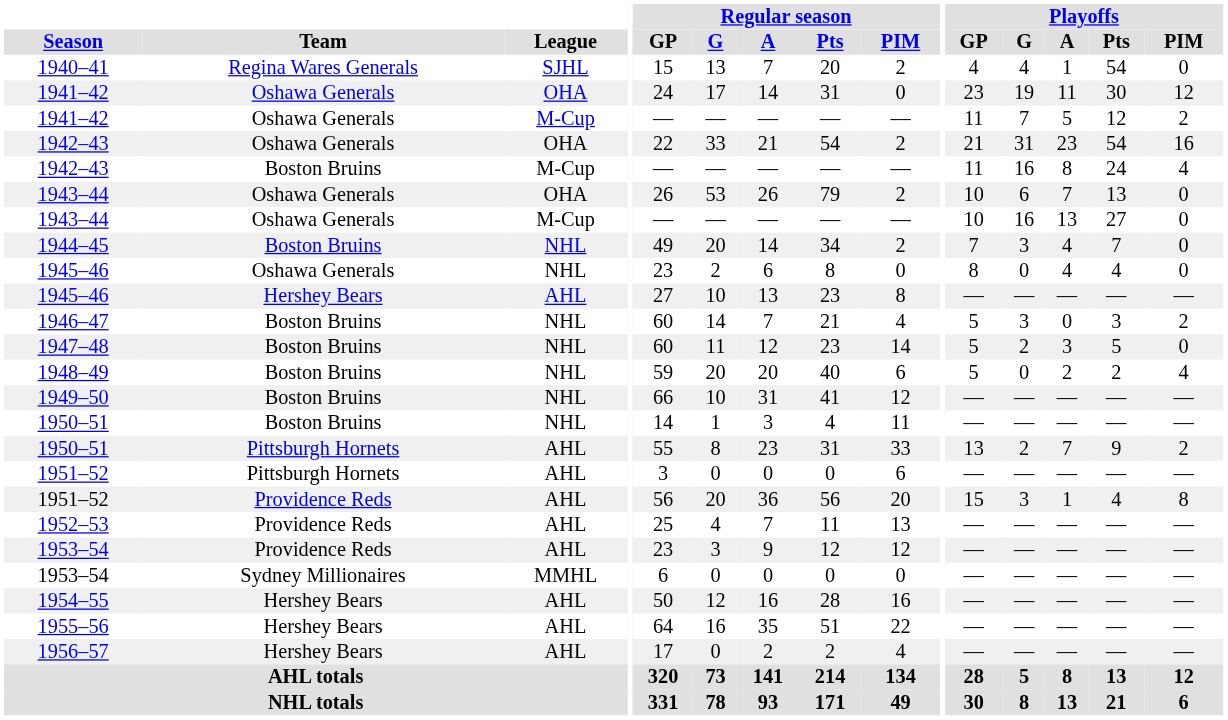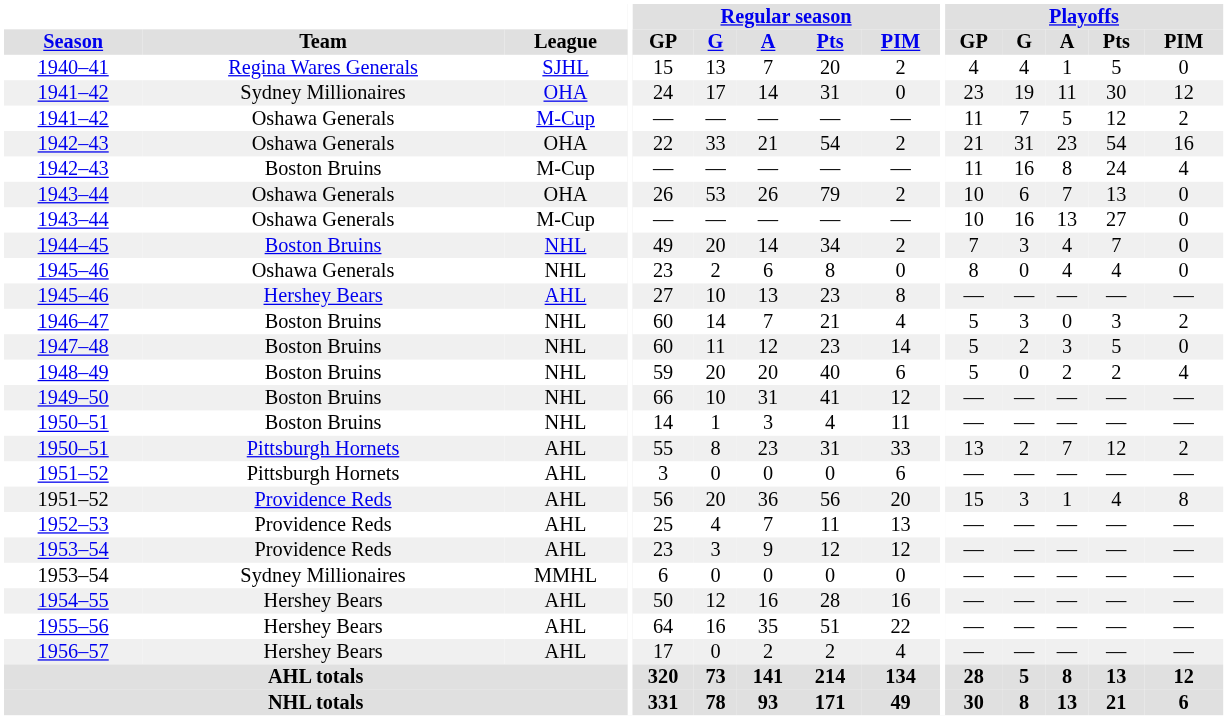1940–41 | Playoffs / Pts: 54 -> 5
1941–42 / OHA | Team: Oshawa Generals -> Sydney Millionaires
1950–51 / AHL | Playoffs / Pts: 9 -> 12
